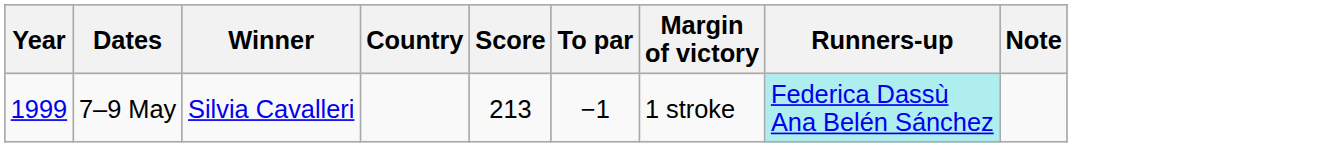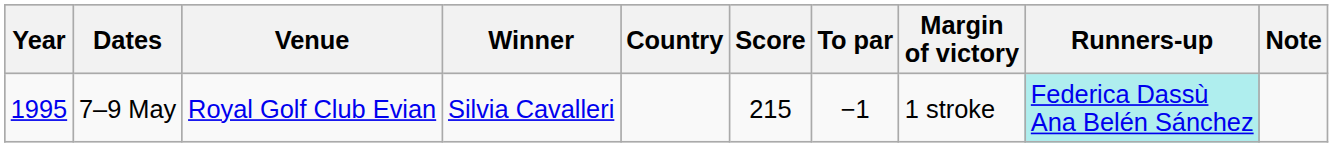+ column: Venue | Royal Golf Club Evian
7–9 May | Year: 1999 -> 1995
7–9 May | Score: 213 -> 215
